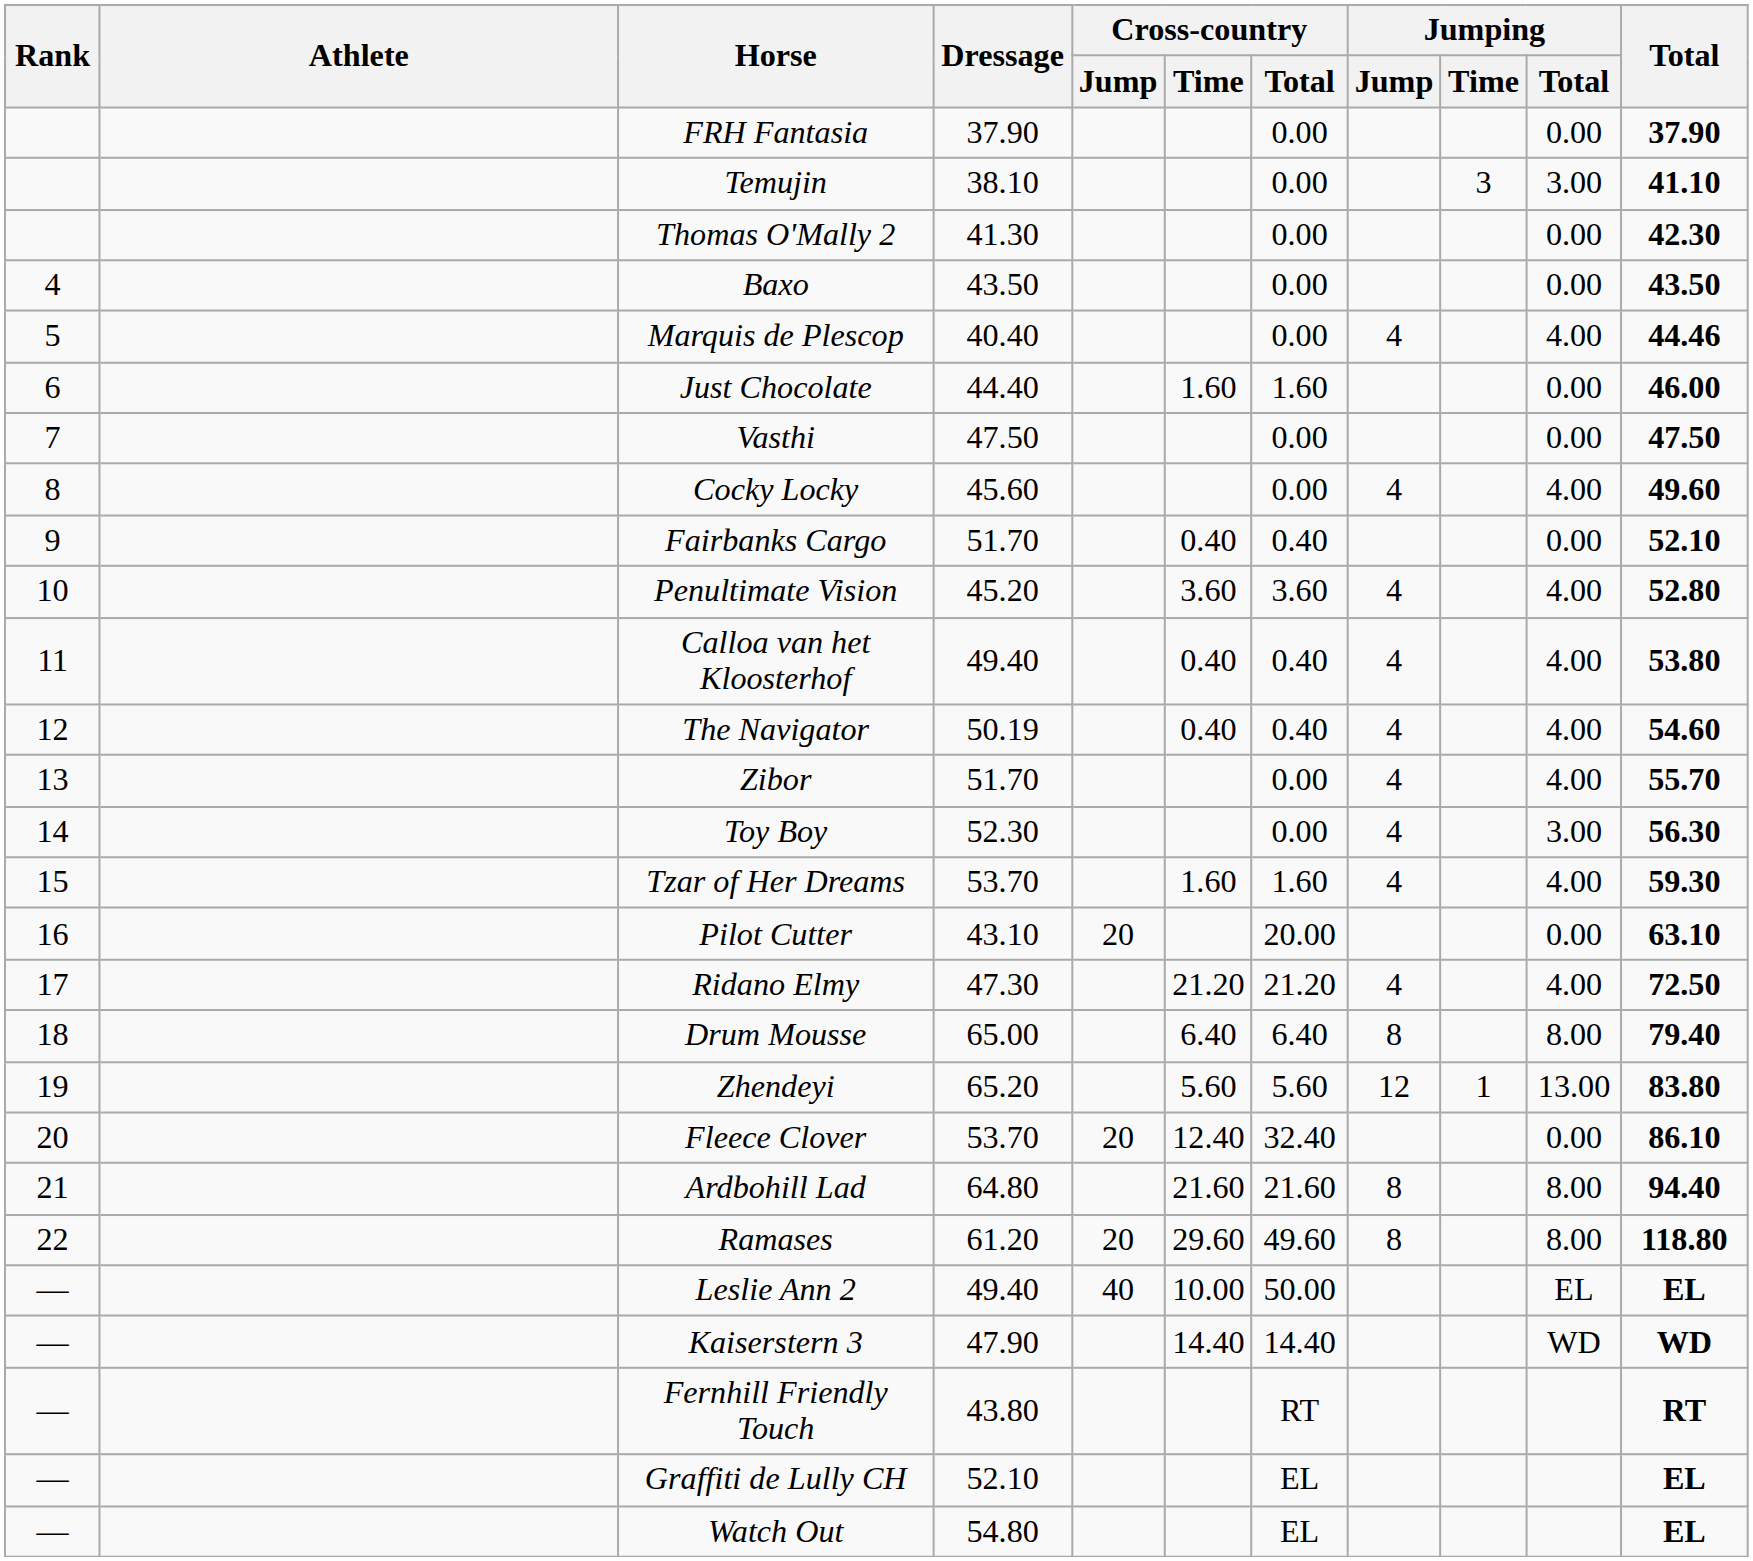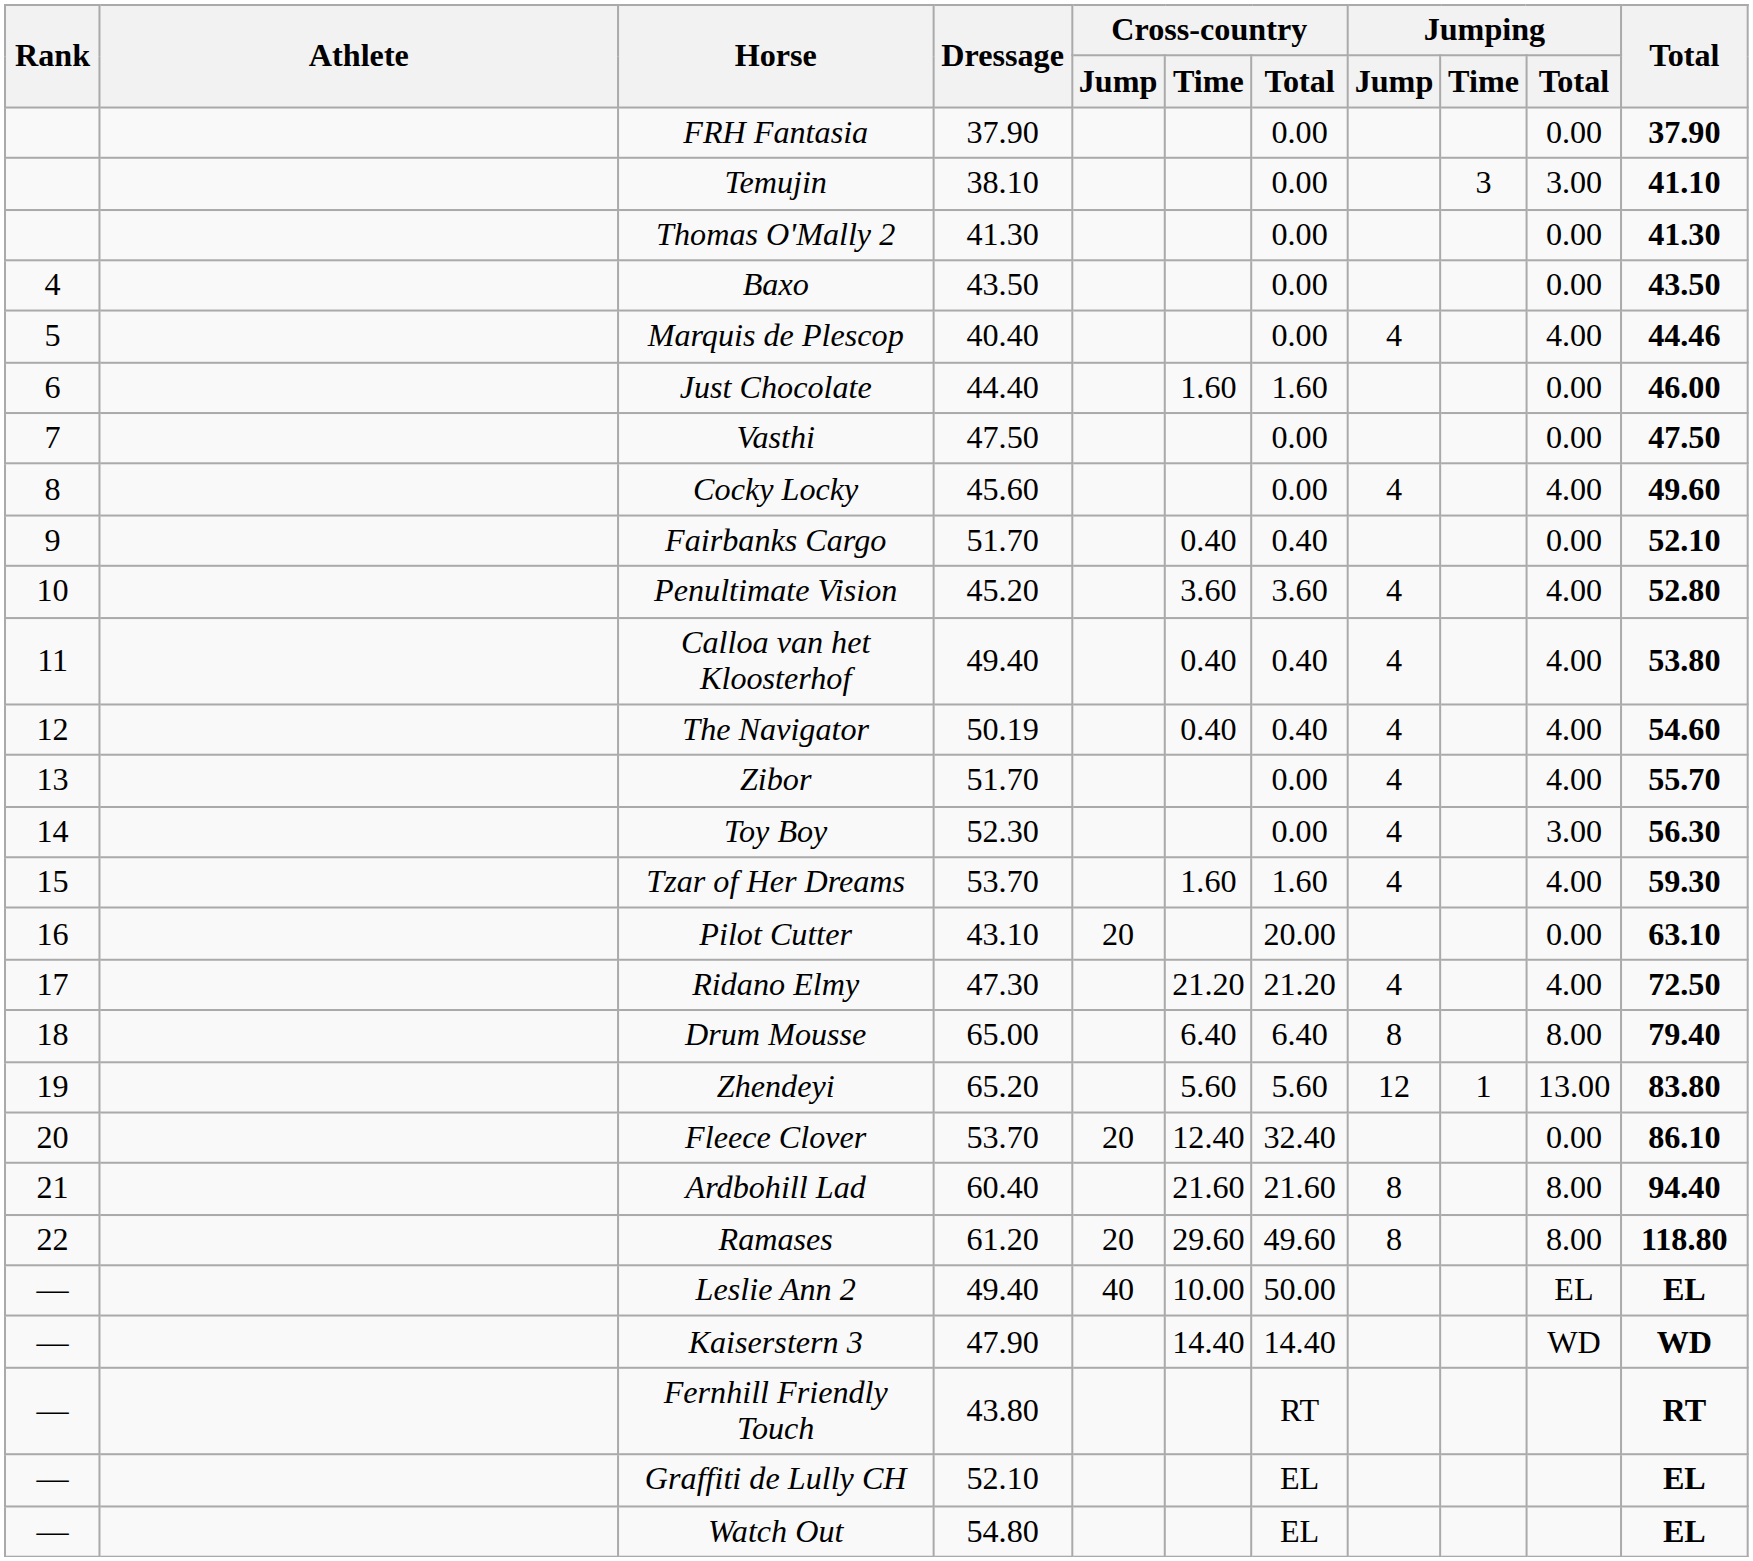Thomas O'Mally 2 | Total: 42.30 -> 41.30
Ardbohill Lad | Dressage: 64.80 -> 60.40
